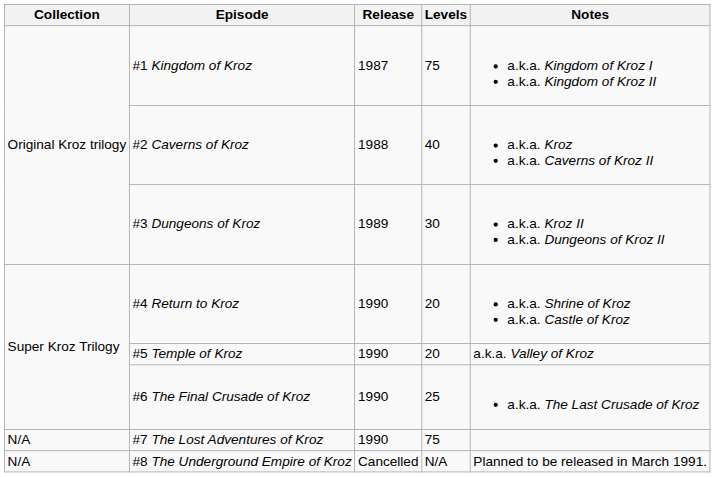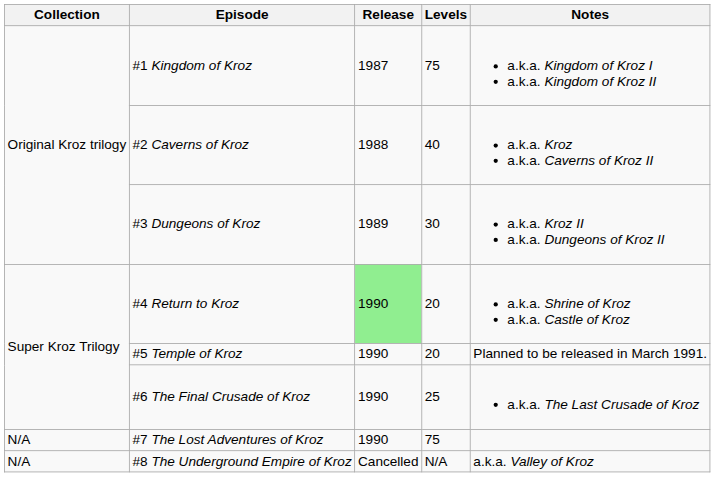#4 Return to Kroz | Release: no background -> lightgreen background
#5 Temple of Kroz | Notes: a.k.a. Valley of Kroz -> Planned to be released in March 1991.
#8 The Underground Empire of Kroz | Notes: Planned to be released in March 1991. -> a.k.a. Valley of Kroz
